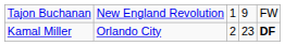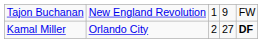Kamal Miller | column 4: 23 -> 27
